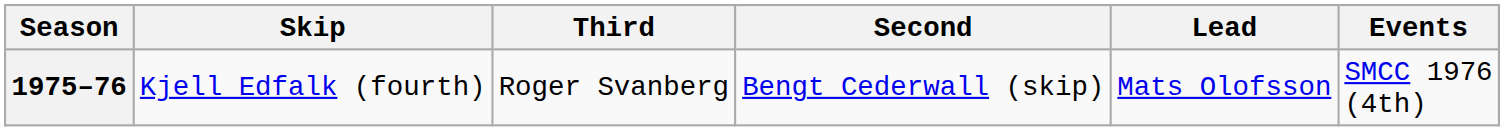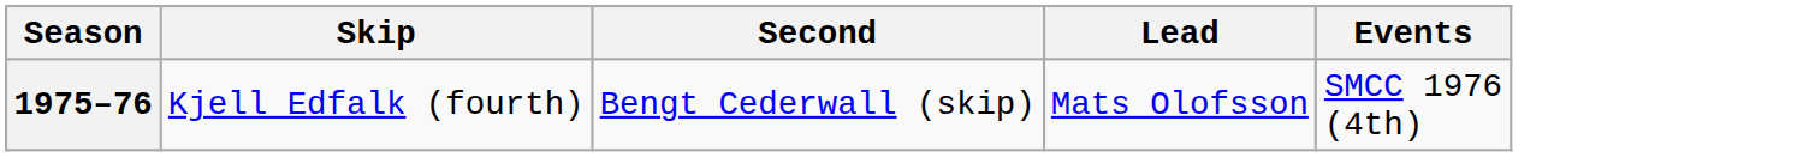- column: Third | Roger Svanberg
